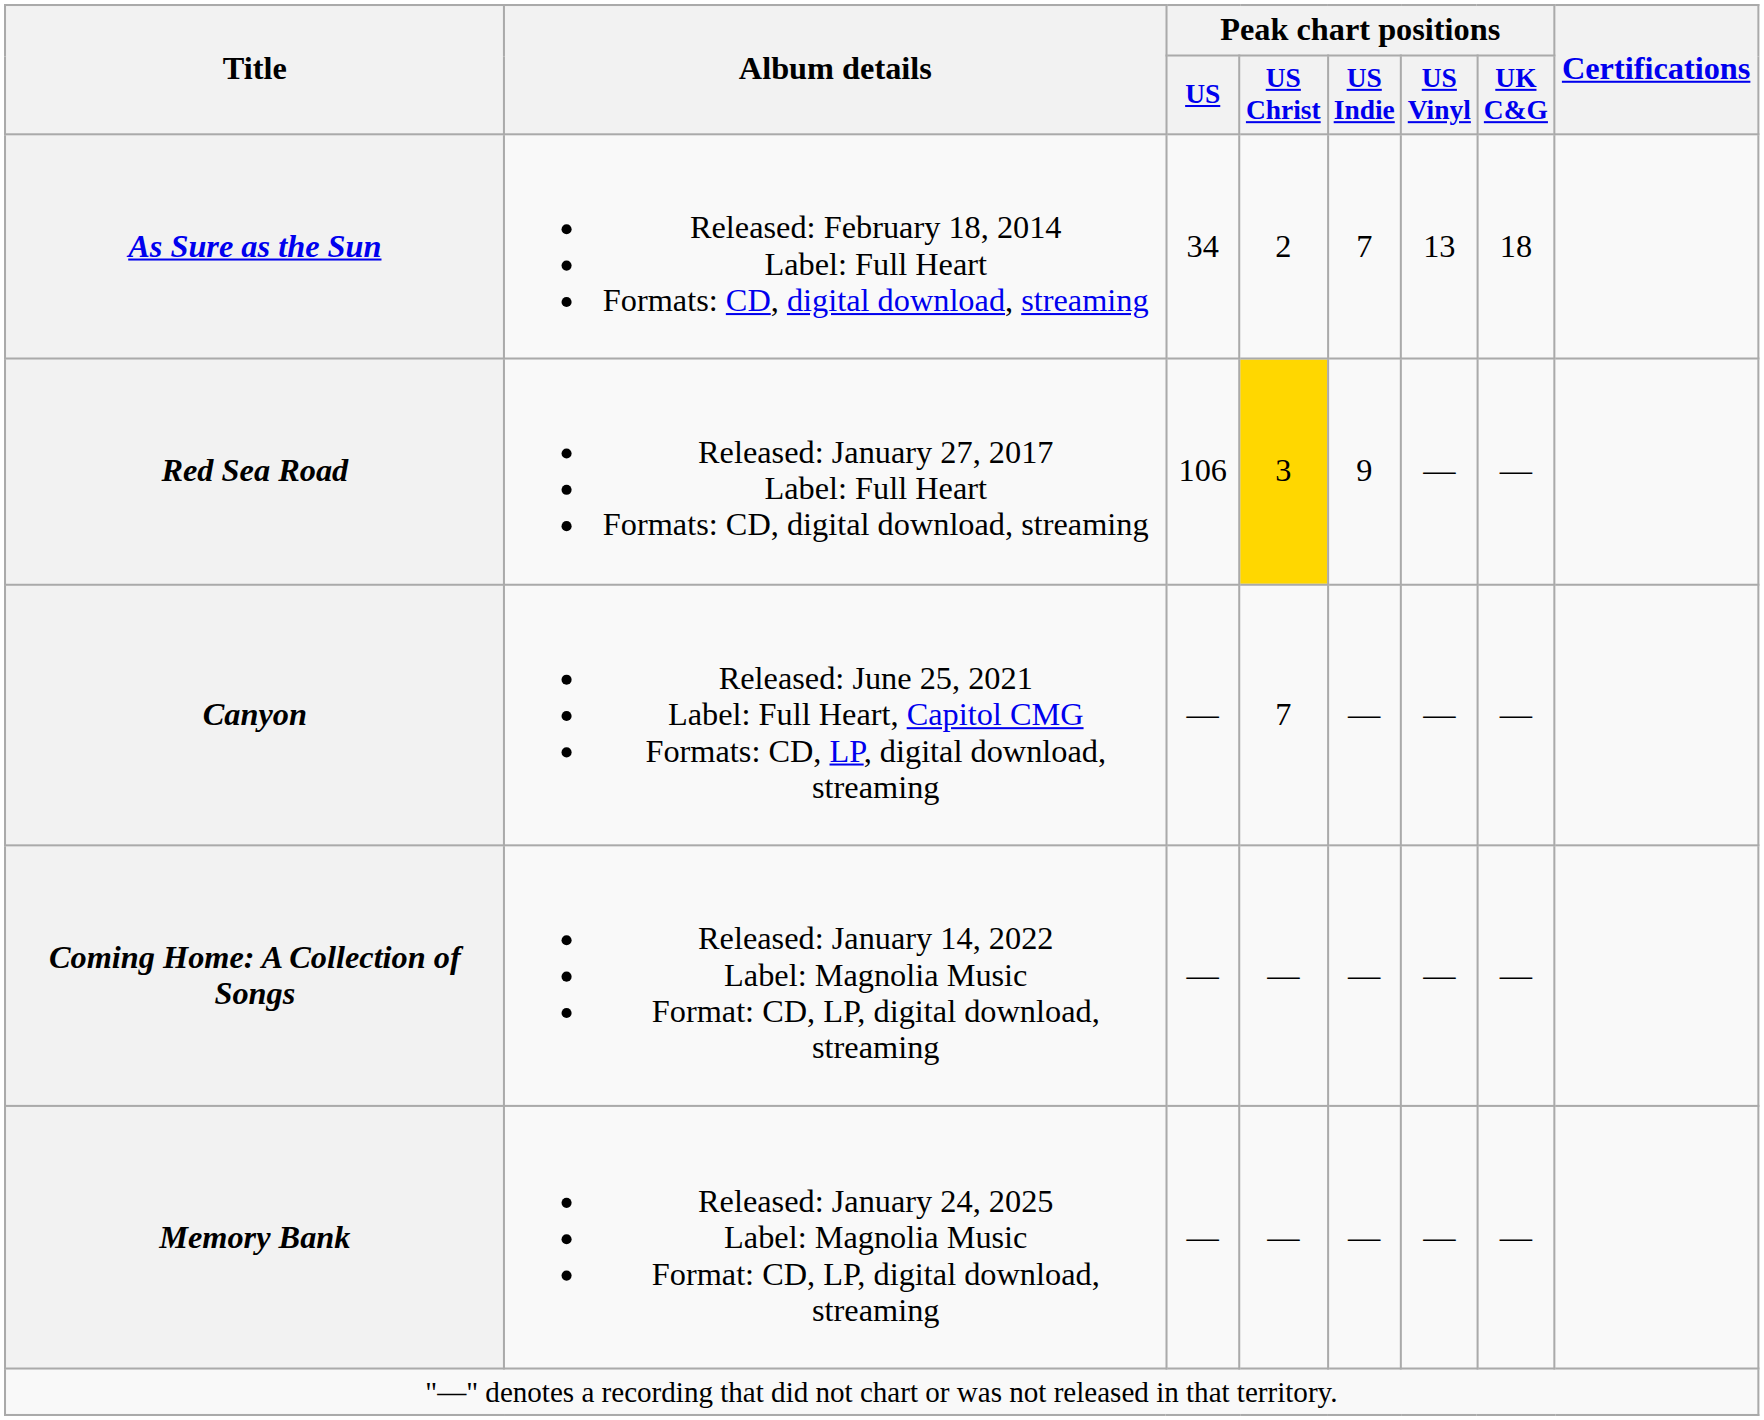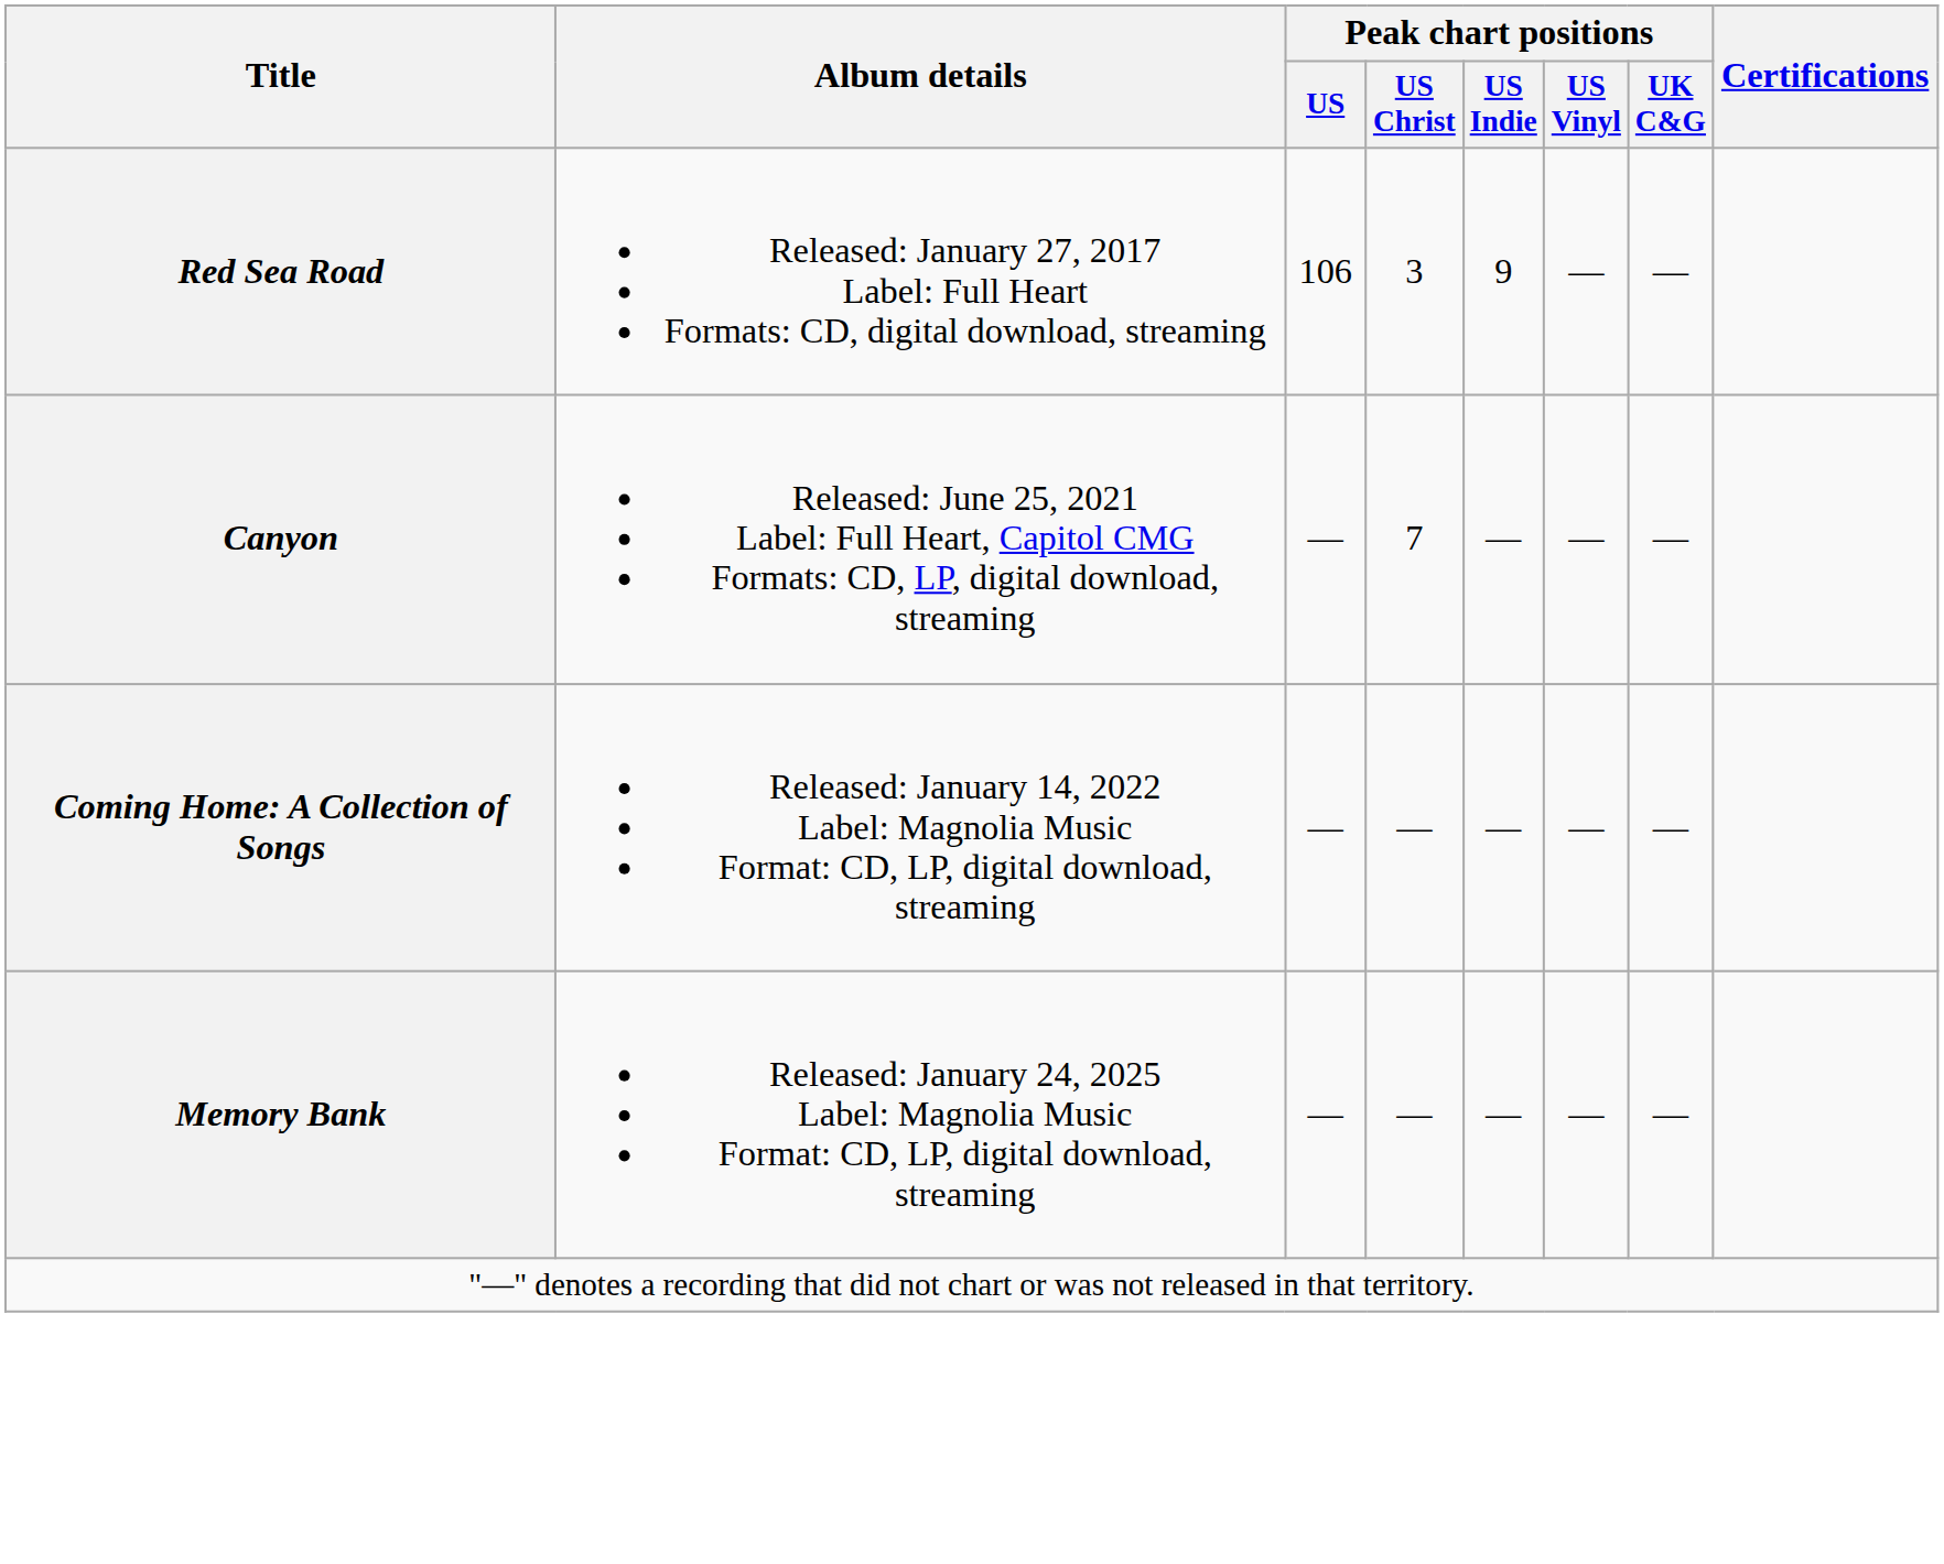- row: As Sure as the Sun | Released: February 18, 2014 Label: Full Heart Formats: CD, digital download, streaming | 34 | 2 | 7 | 13 | 18
Red Sea Road | Peak chart positions / US Christ: gold background -> no background
